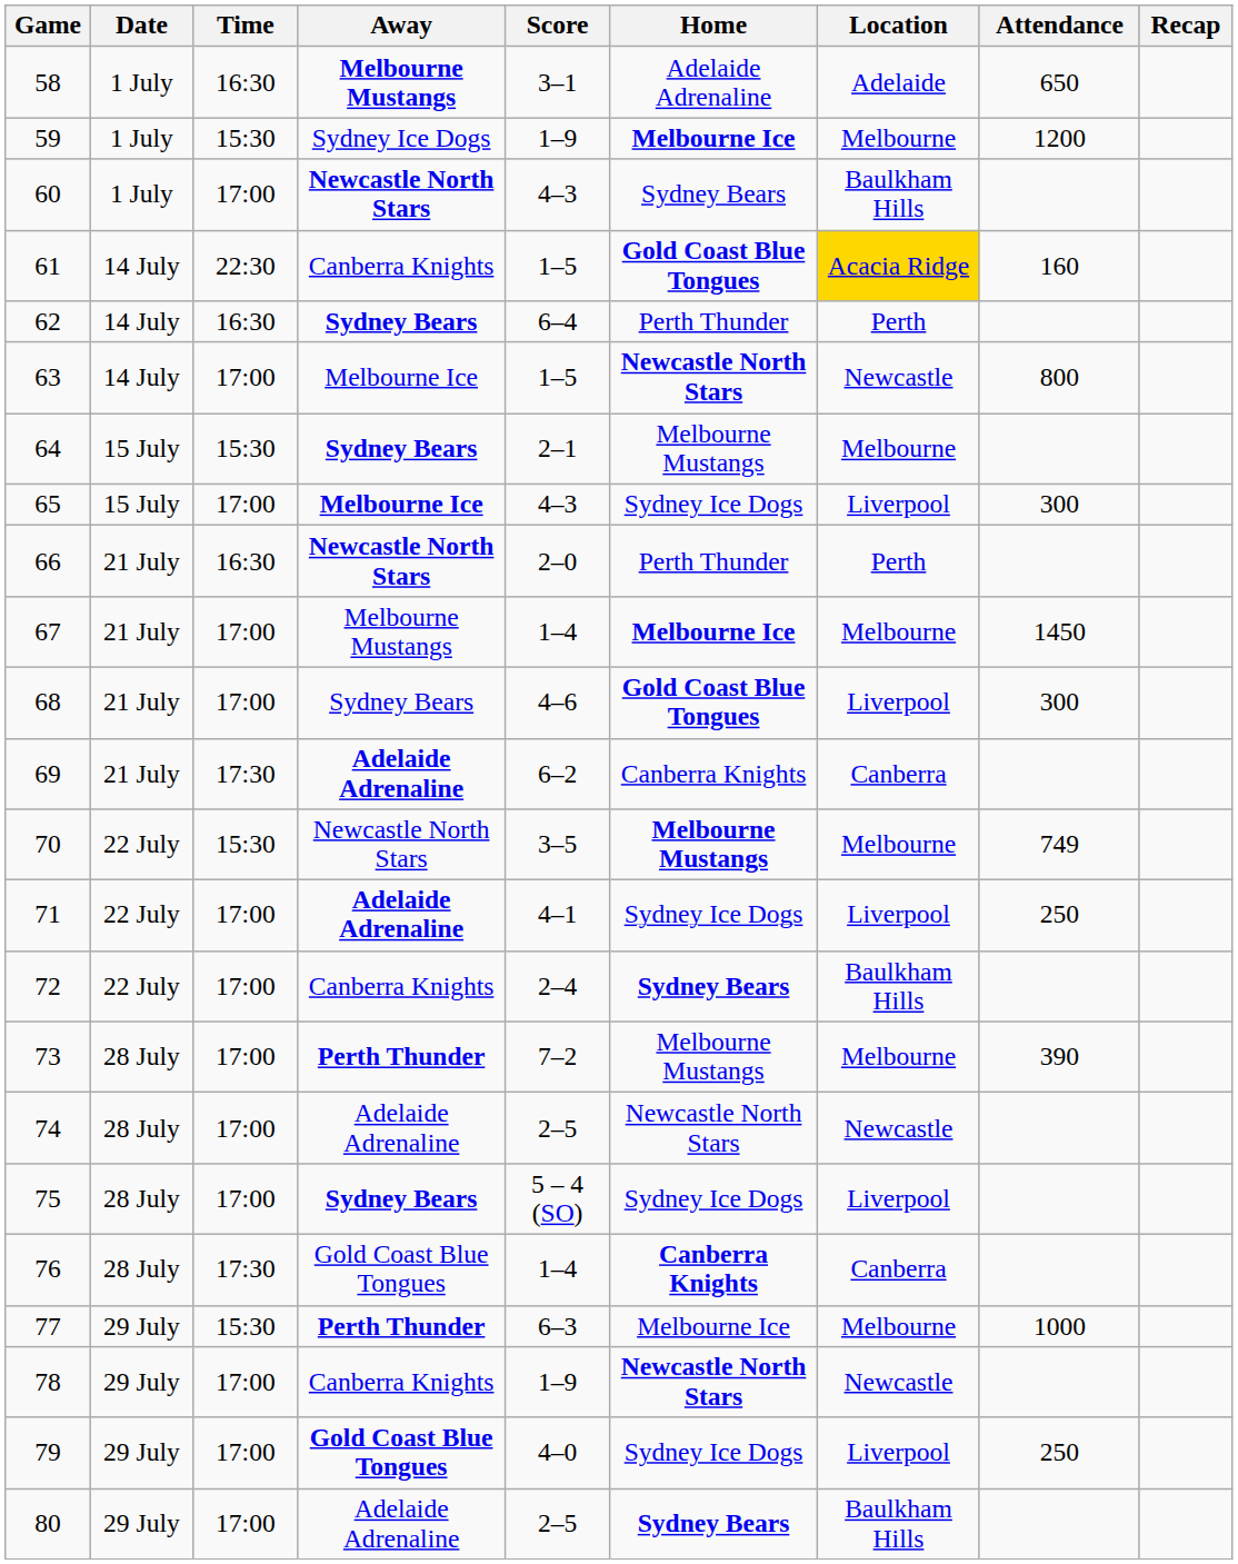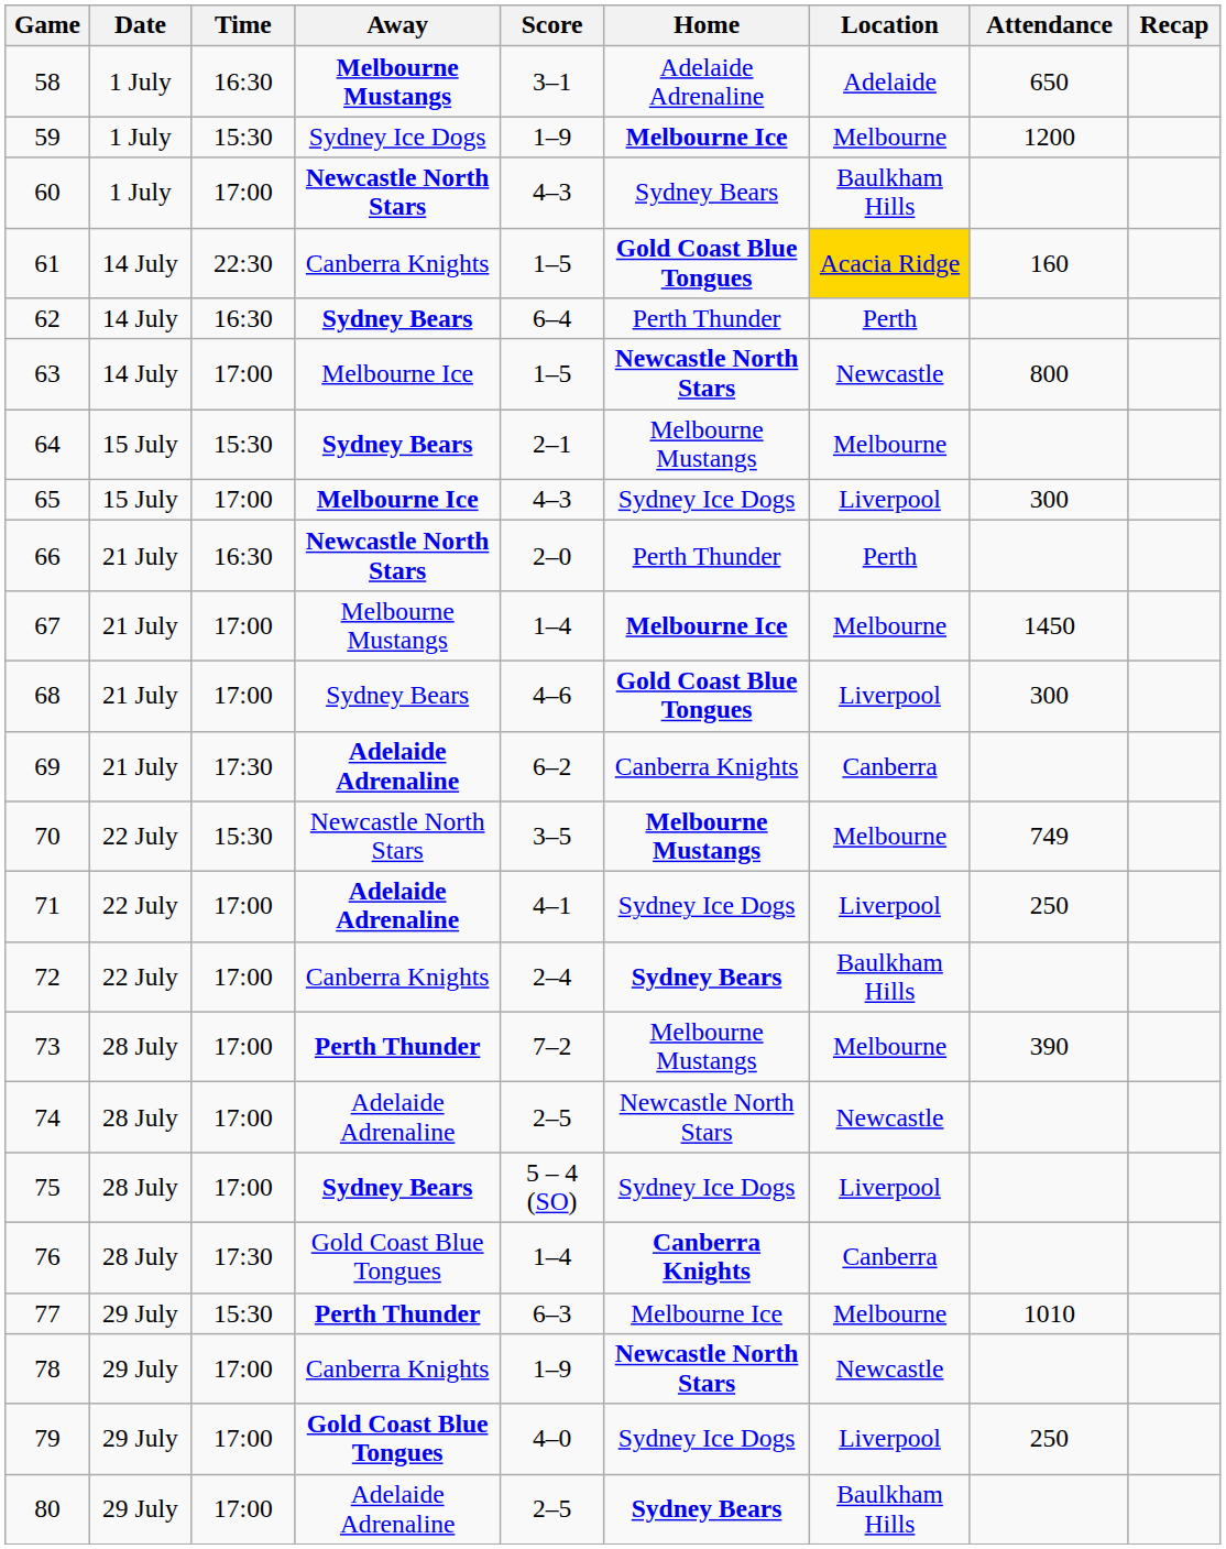77 | Attendance: 1000 -> 1010
